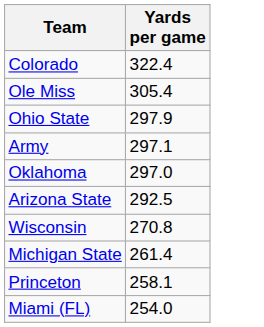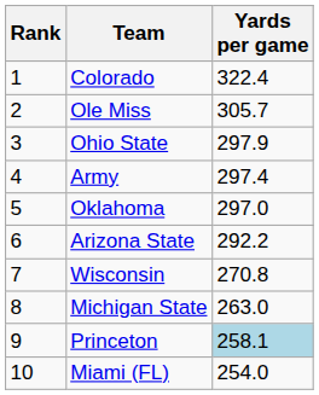+ column: Rank | 1 | 2 | 3 | 4 | 5 | 6 | 7 | 8 | 9 | 10
Ole Miss | Yards per game: 305.4 -> 305.7
Army | Yards per game: 297.1 -> 297.4
Arizona State | Yards per game: 292.5 -> 292.2
Michigan State | Yards per game: 261.4 -> 263.0
Princeton | Yards per game: no background -> lightblue background
